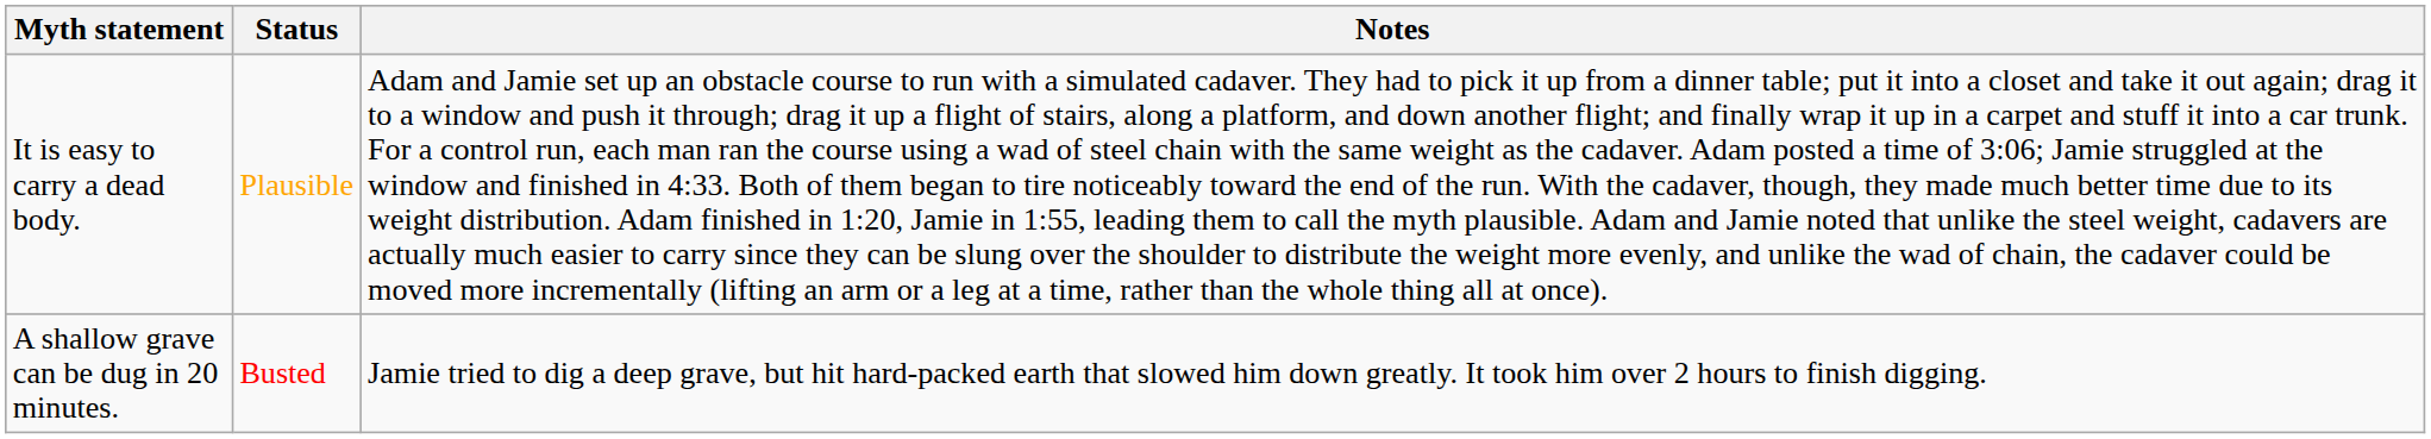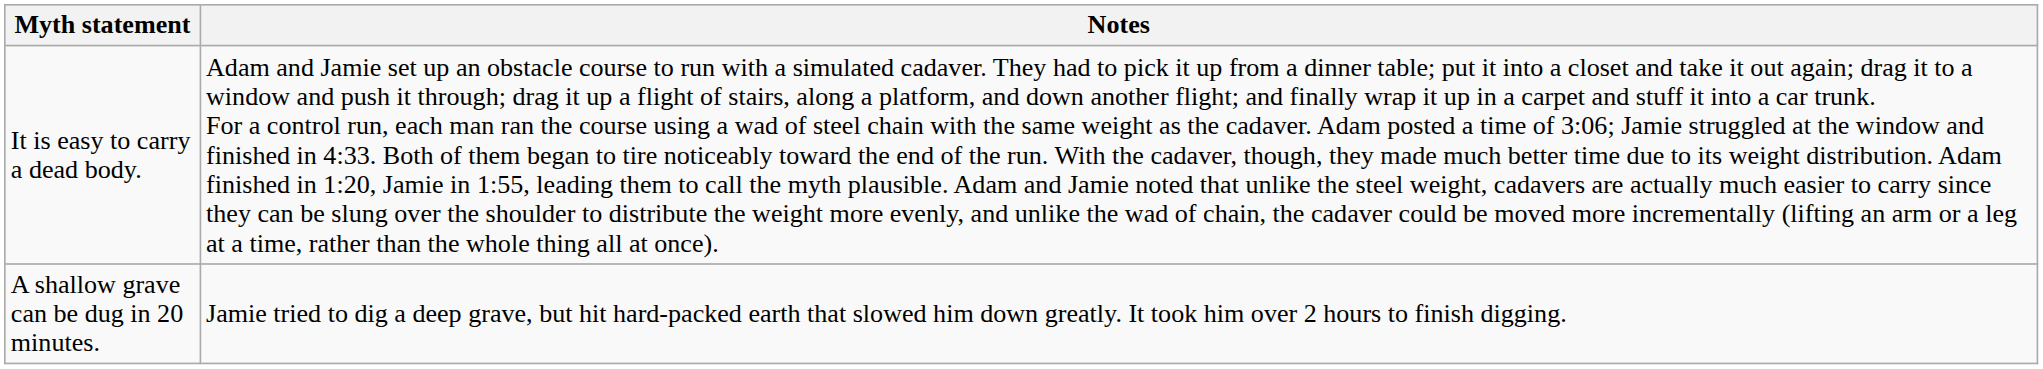- column: Status | Plausible | Busted
